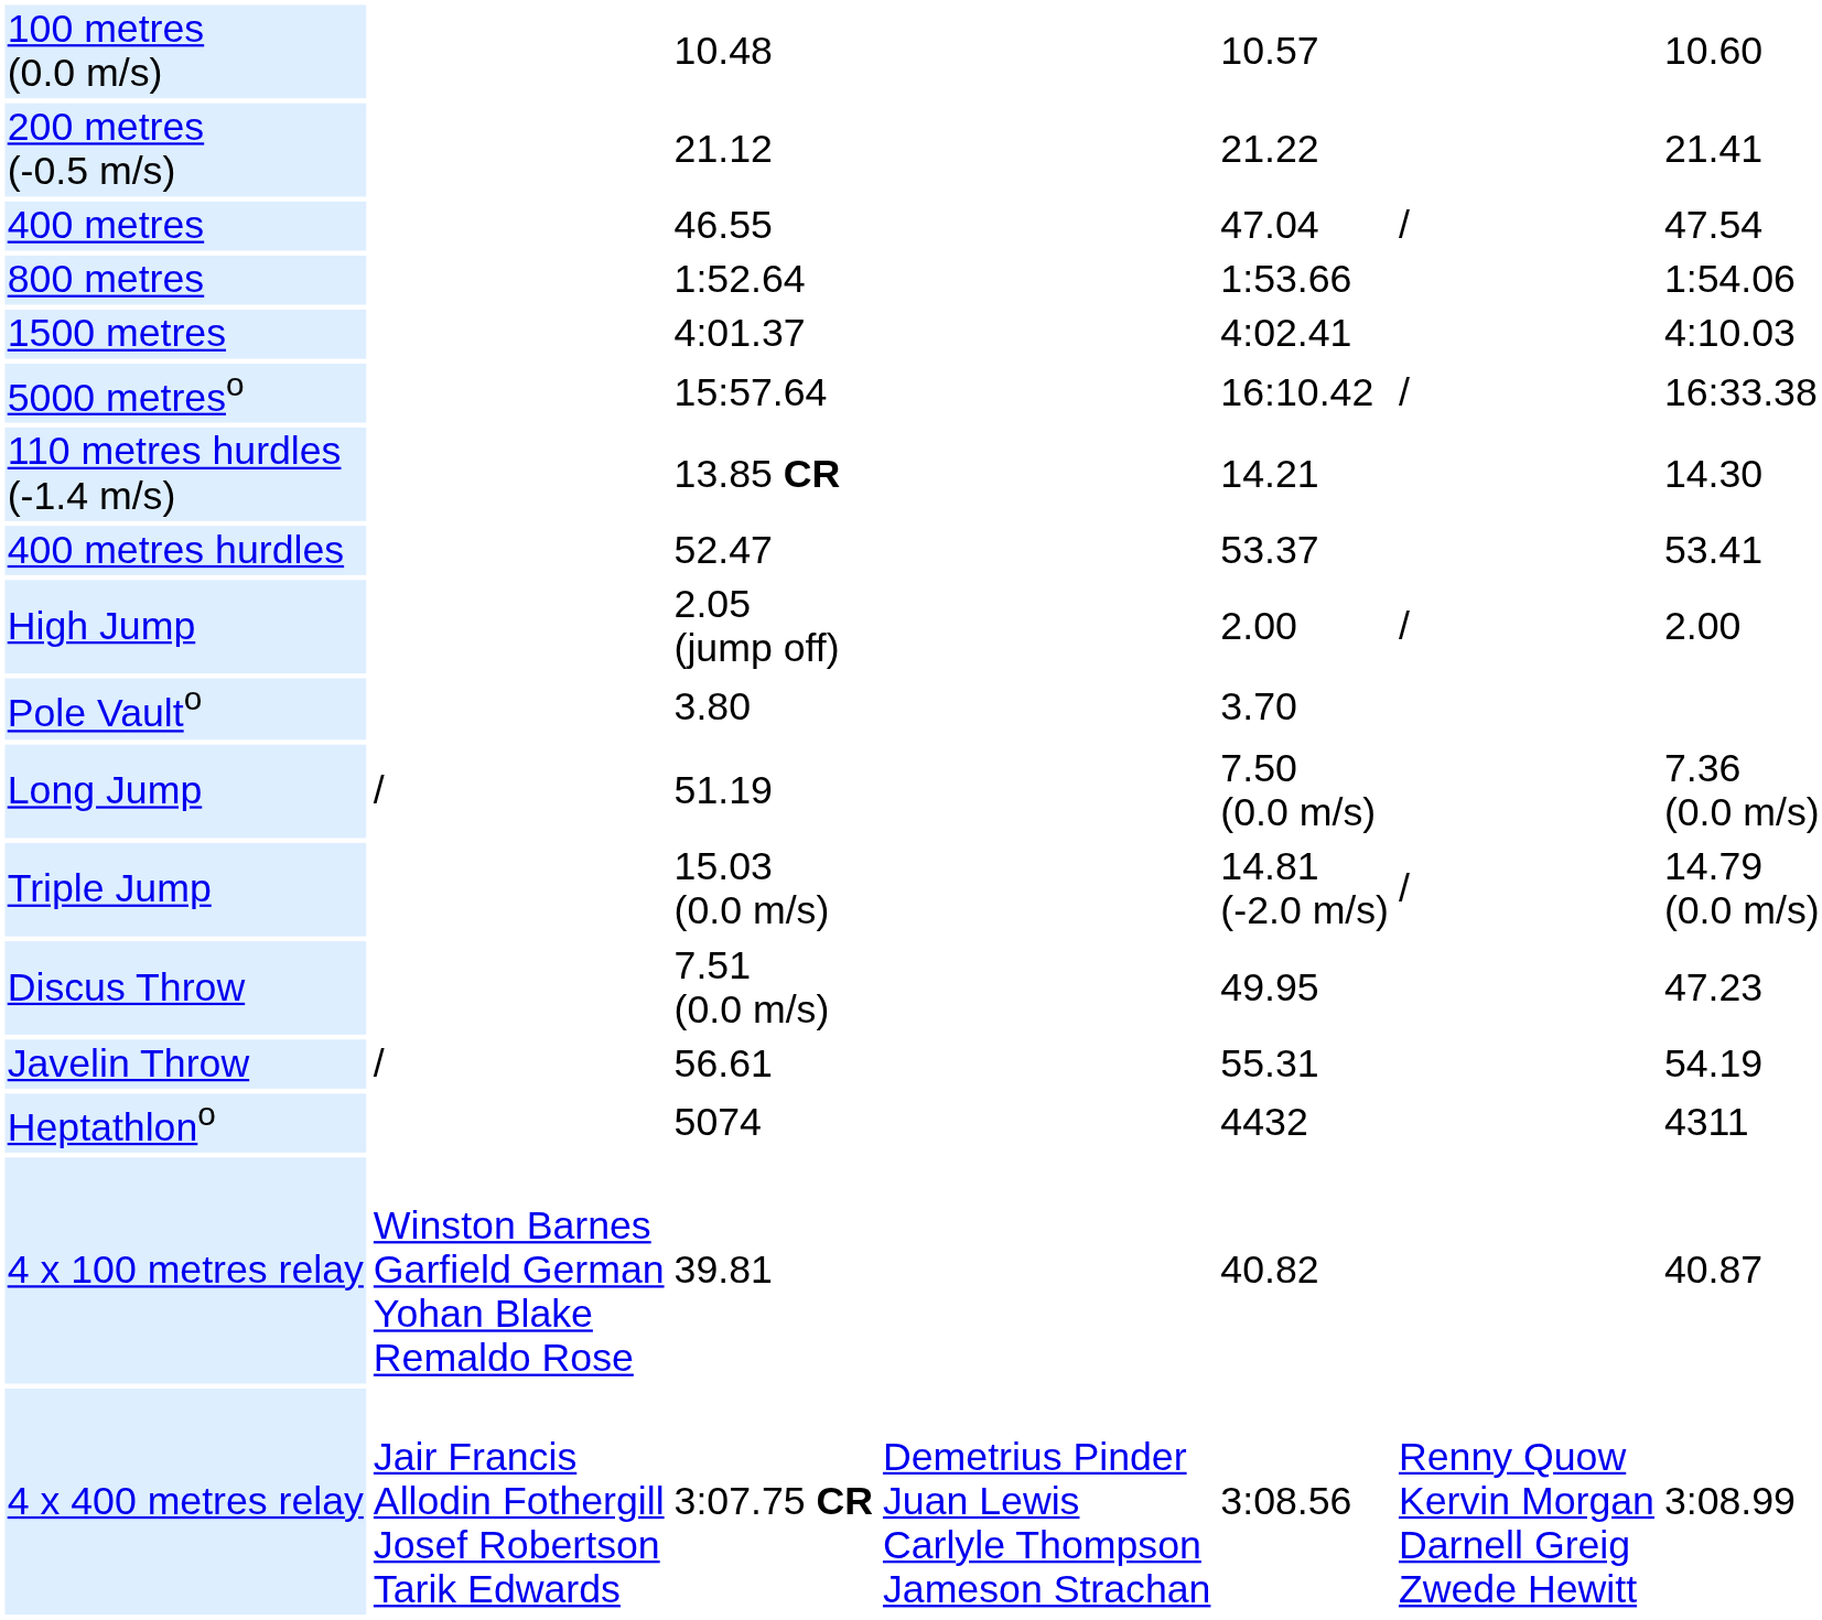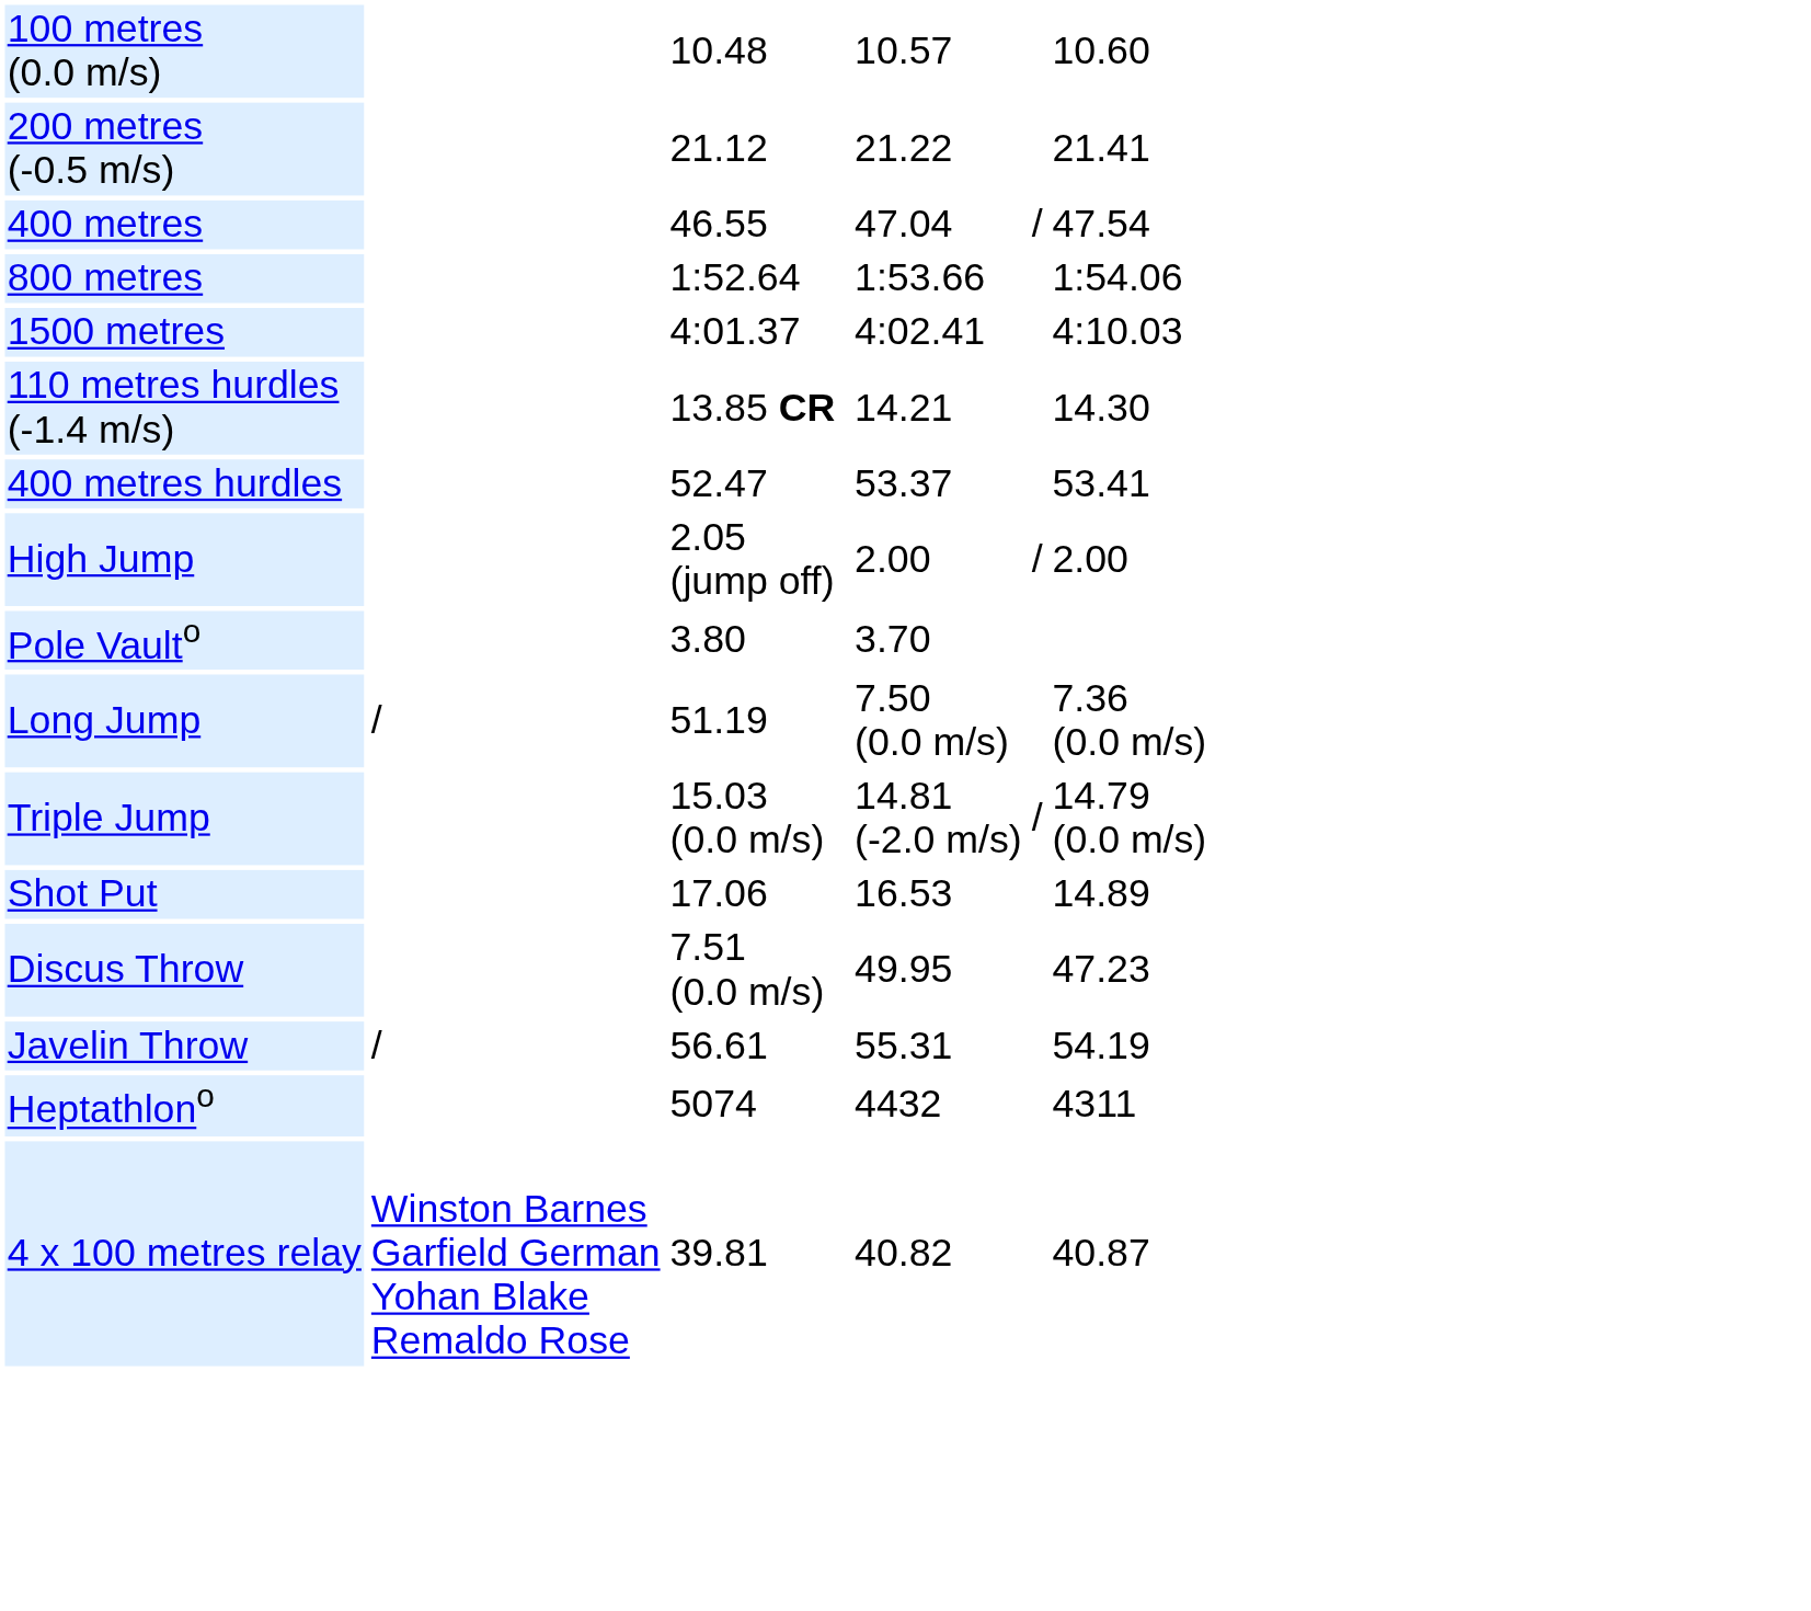- row: 5000 metreso | 15:57.64 | 16:10.42 | / | 16:33.38
+ row: Shot Put | 17.06 | 16.53 | 14.89
- row: 4 x 400 metres relay | Jair Francis Allodin Fothergill Josef Robertson Tarik Edwards | 3:07.75 CR | Demetrius Pinder Juan Lewis Carlyle Thompson Jameson Strachan | 3:08.56 | Renny Quow Kervin Morgan Darnell Greig Zwede Hewitt | 3:08.99
